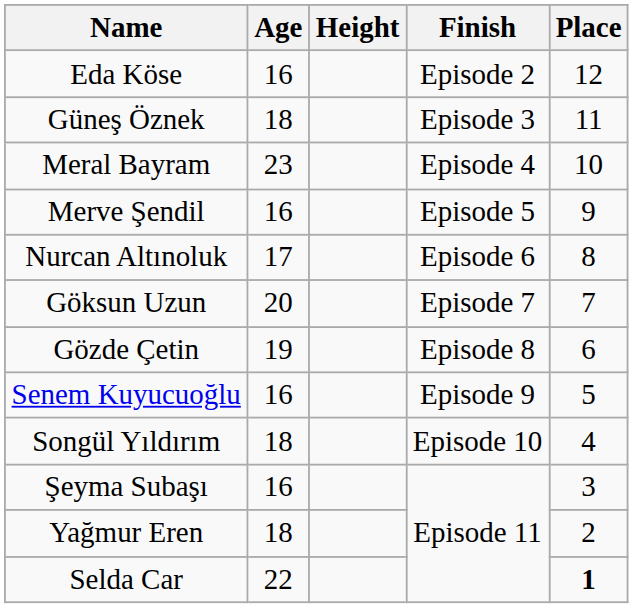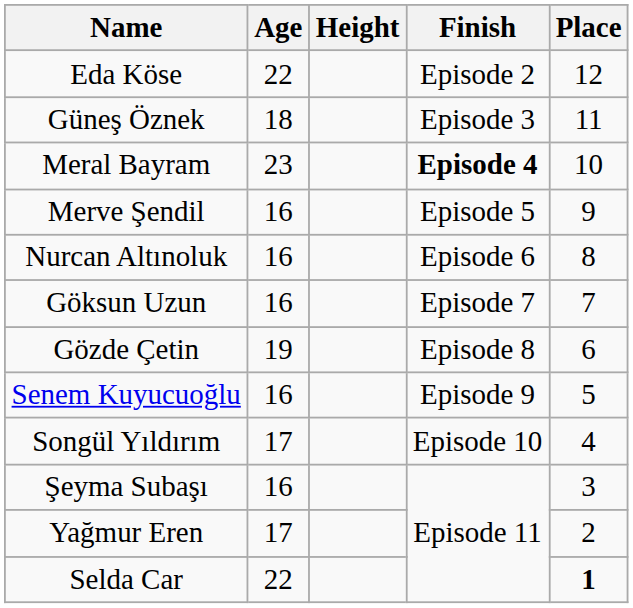Eda Köse | Age: 16 -> 22
Meral Bayram | Finish: normal -> bold
Nurcan Altınoluk | Age: 17 -> 16
Göksun Uzun | Age: 20 -> 16
Songül Yıldırım | Age: 18 -> 17
Yağmur Eren | Age: 18 -> 17
